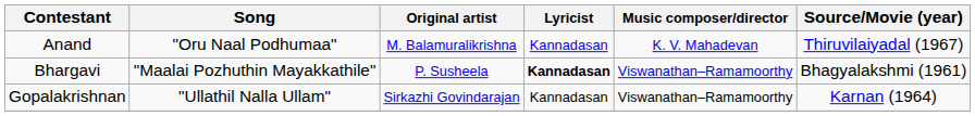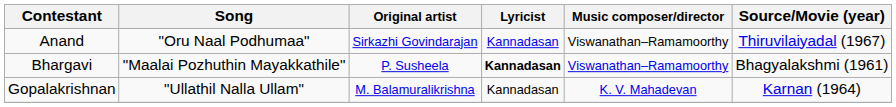Anand | Original artist: M. Balamuralikrishna -> Sirkazhi Govindarajan
Anand | Music composer/director: K. V. Mahadevan -> Viswanathan–Ramamoorthy
Gopalakrishnan | Original artist: Sirkazhi Govindarajan -> M. Balamuralikrishna
Gopalakrishnan | Music composer/director: Viswanathan–Ramamoorthy -> K. V. Mahadevan
